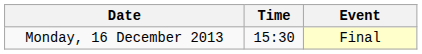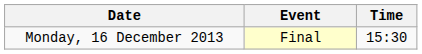columns swapped: Time <-> Event
